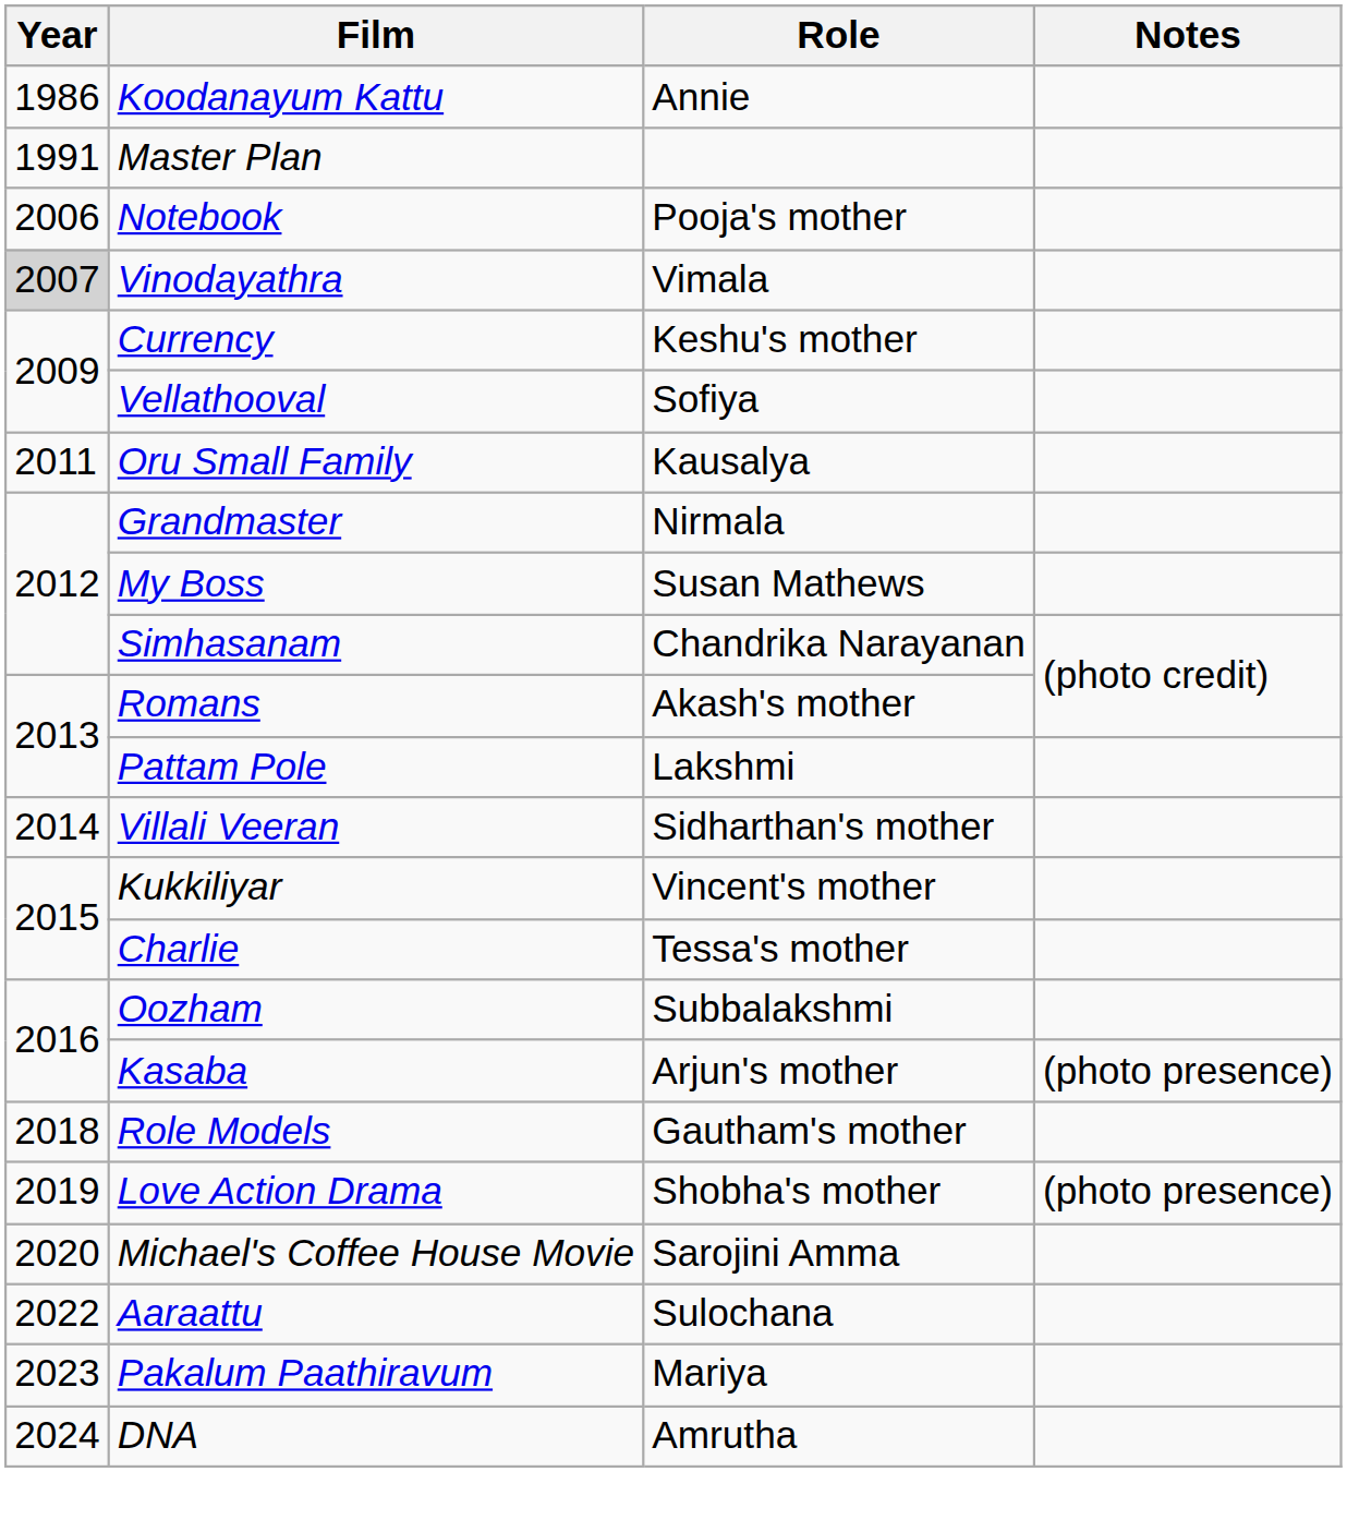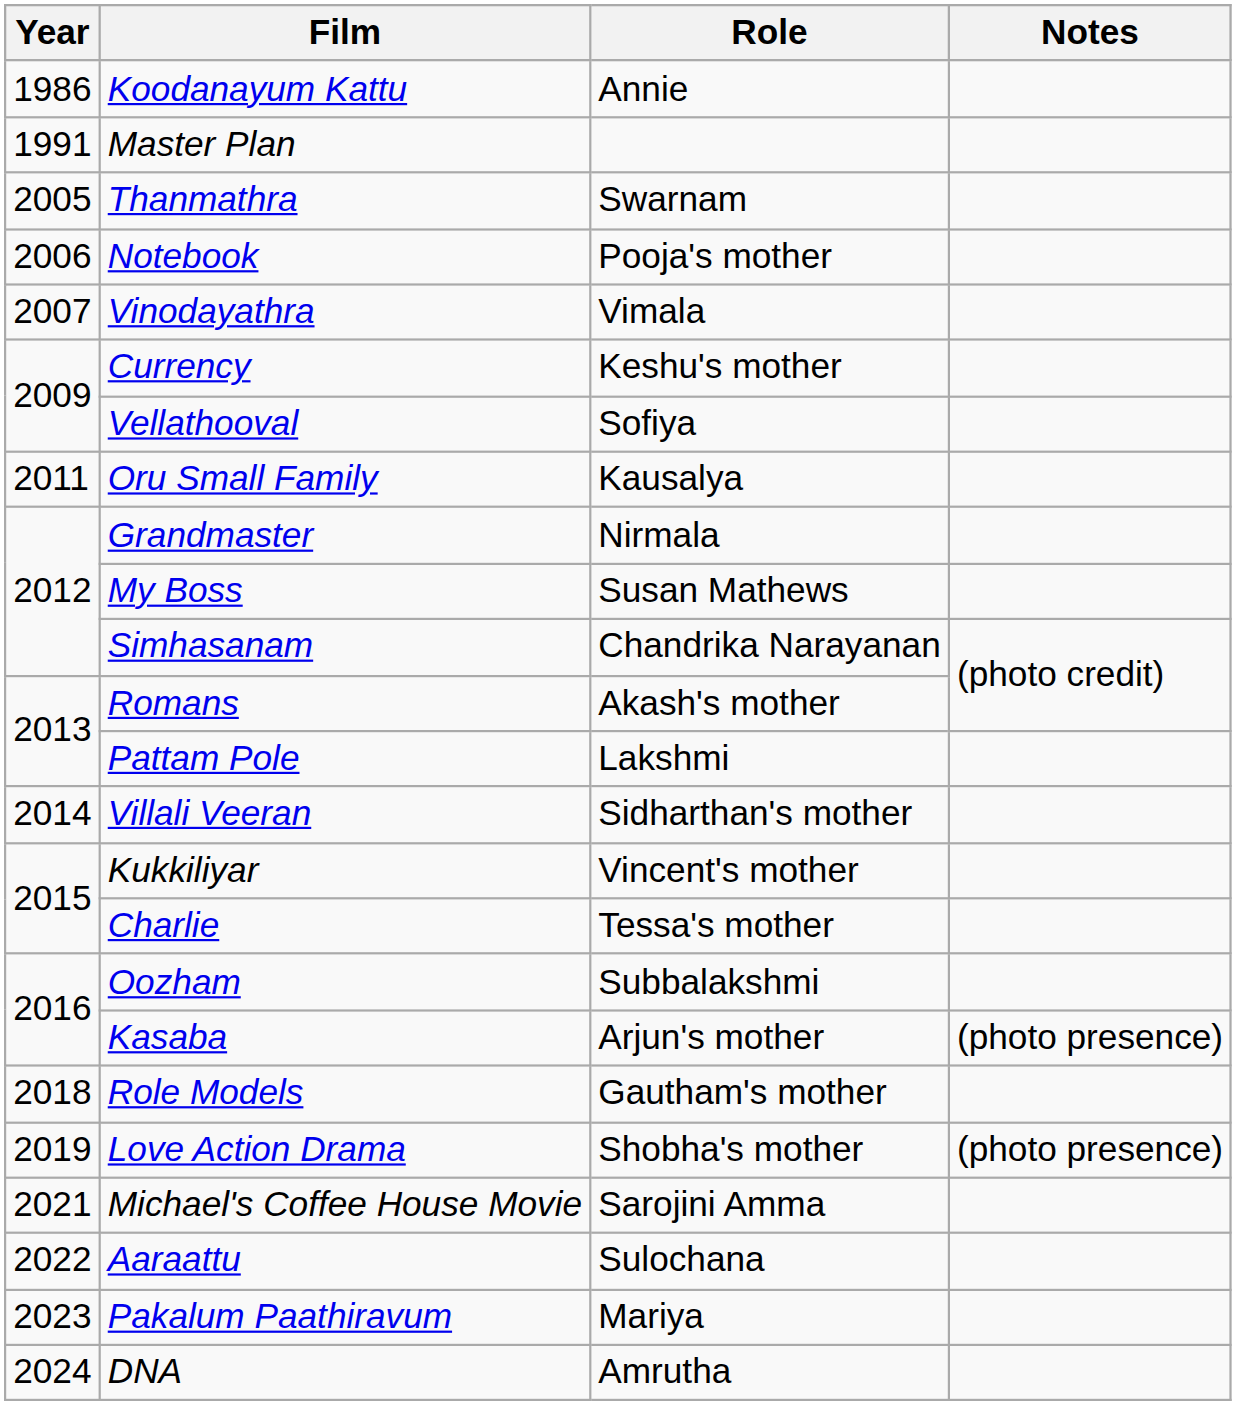+ row: 2005 | Thanmathra | Swarnam
Vinodayathra | Year: lightgrey background -> no background
Michael's Coffee House Movie | Year: 2020 -> 2021
